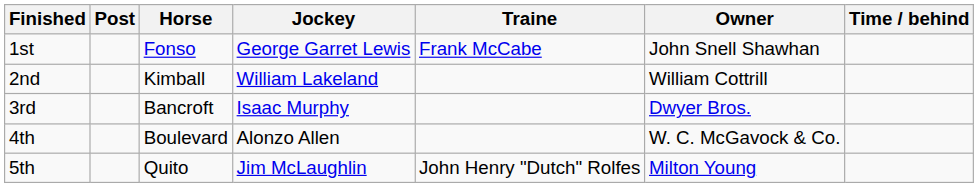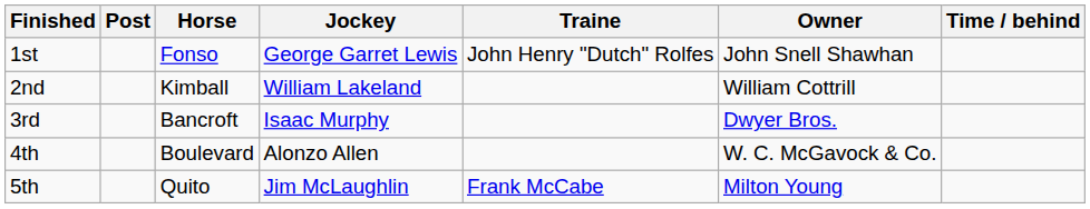1st | Traine: Frank McCabe -> John Henry "Dutch" Rolfes
5th | Traine: John Henry "Dutch" Rolfes -> Frank McCabe
